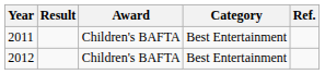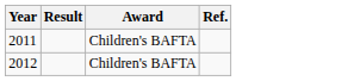- column: Category | Best Entertainment | Best Entertainment
